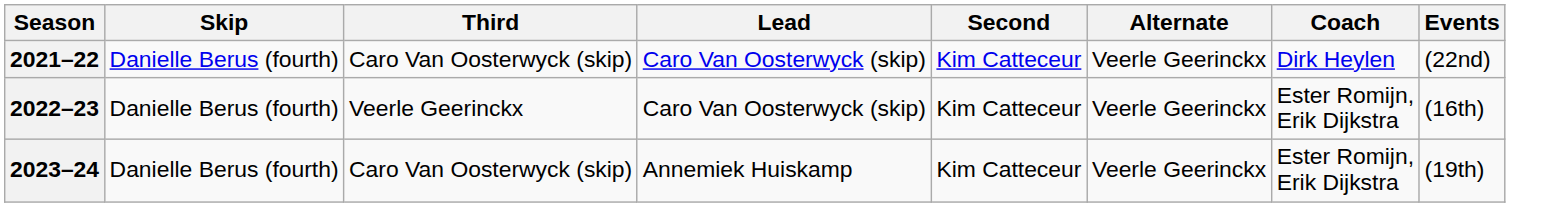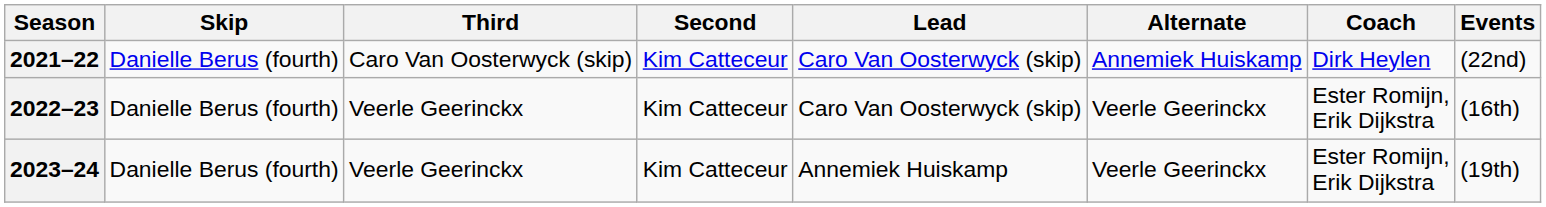columns swapped: Second <-> Lead
2021–22 | Alternate: Veerle Geerinckx -> Annemiek Huiskamp
2023–24 | Third: Caro Van Oosterwyck (skip) -> Veerle Geerinckx
